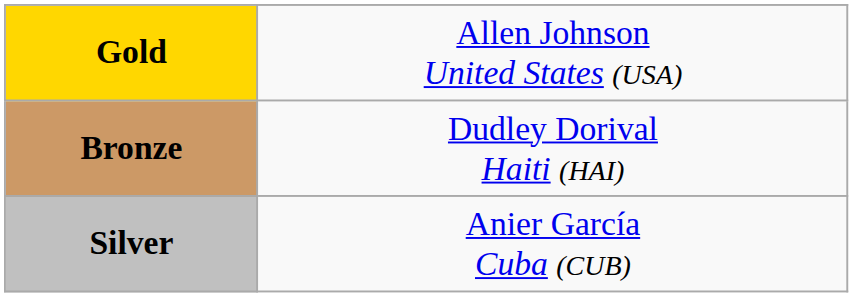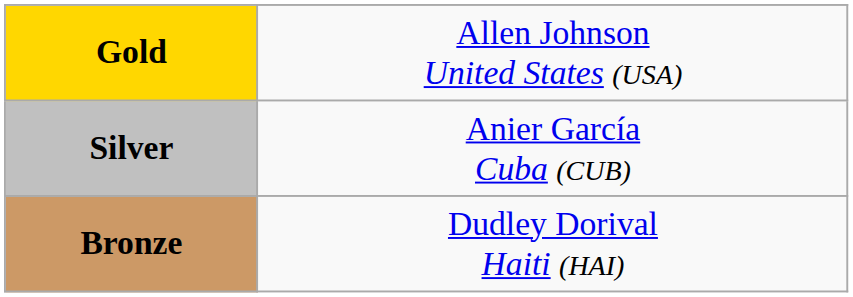rows swapped: Silver <-> Bronze
